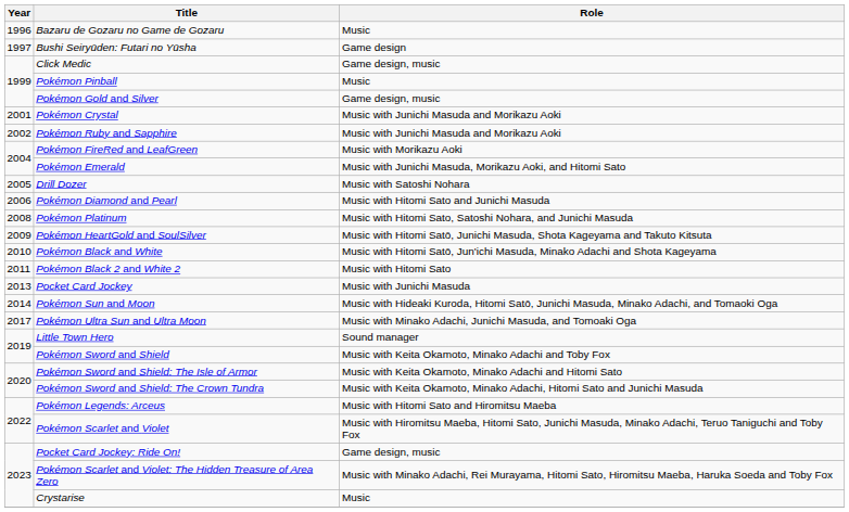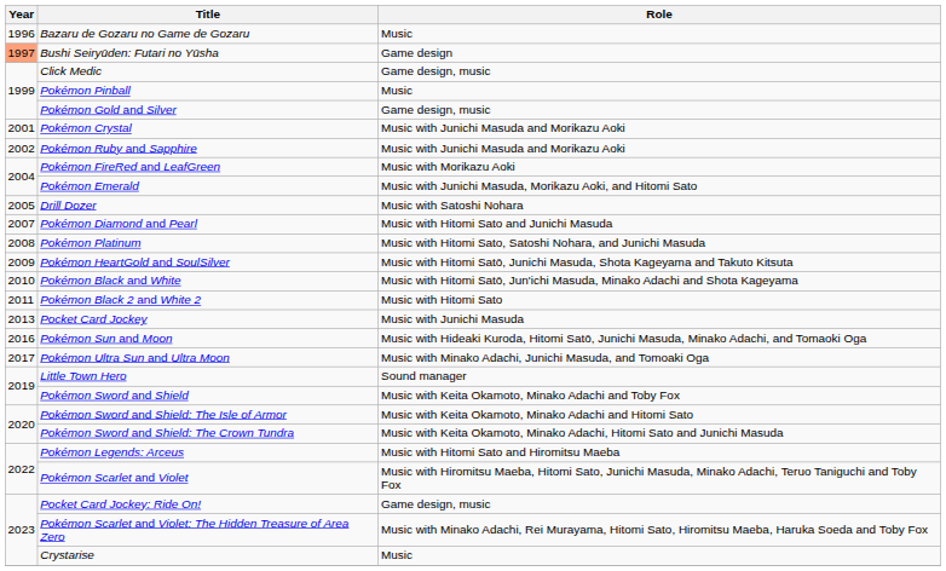Bushi Seiryūden: Futari no Yūsha | Year: no background -> lightsalmon background
Pokémon Diamond and Pearl | Year: 2006 -> 2007
Pokémon Sun and Moon | Year: 2014 -> 2016
